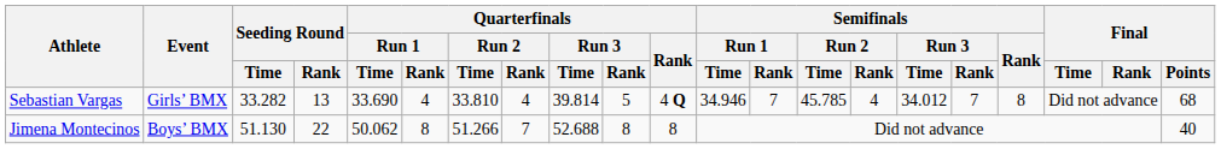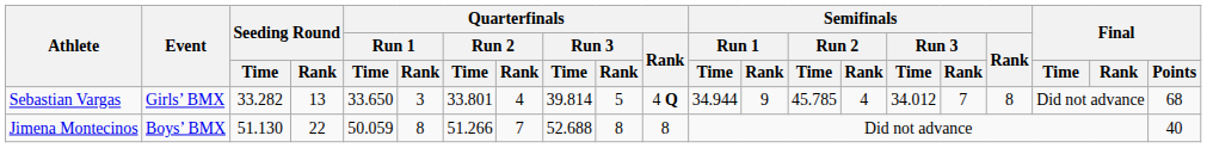Sebastian Vargas | Quarterfinals / Run 1 / Time: 33.690 -> 33.650
Sebastian Vargas | Quarterfinals / Run 1 / Rank: 4 -> 3
Sebastian Vargas | Quarterfinals / Run 2 / Time: 33.810 -> 33.801
Sebastian Vargas | Semifinals / Run 1 / Time: 34.946 -> 34.944
Sebastian Vargas | Semifinals / Run 1 / Rank: 7 -> 9
Jimena Montecinos | Quarterfinals / Run 1 / Time: 50.062 -> 50.059
